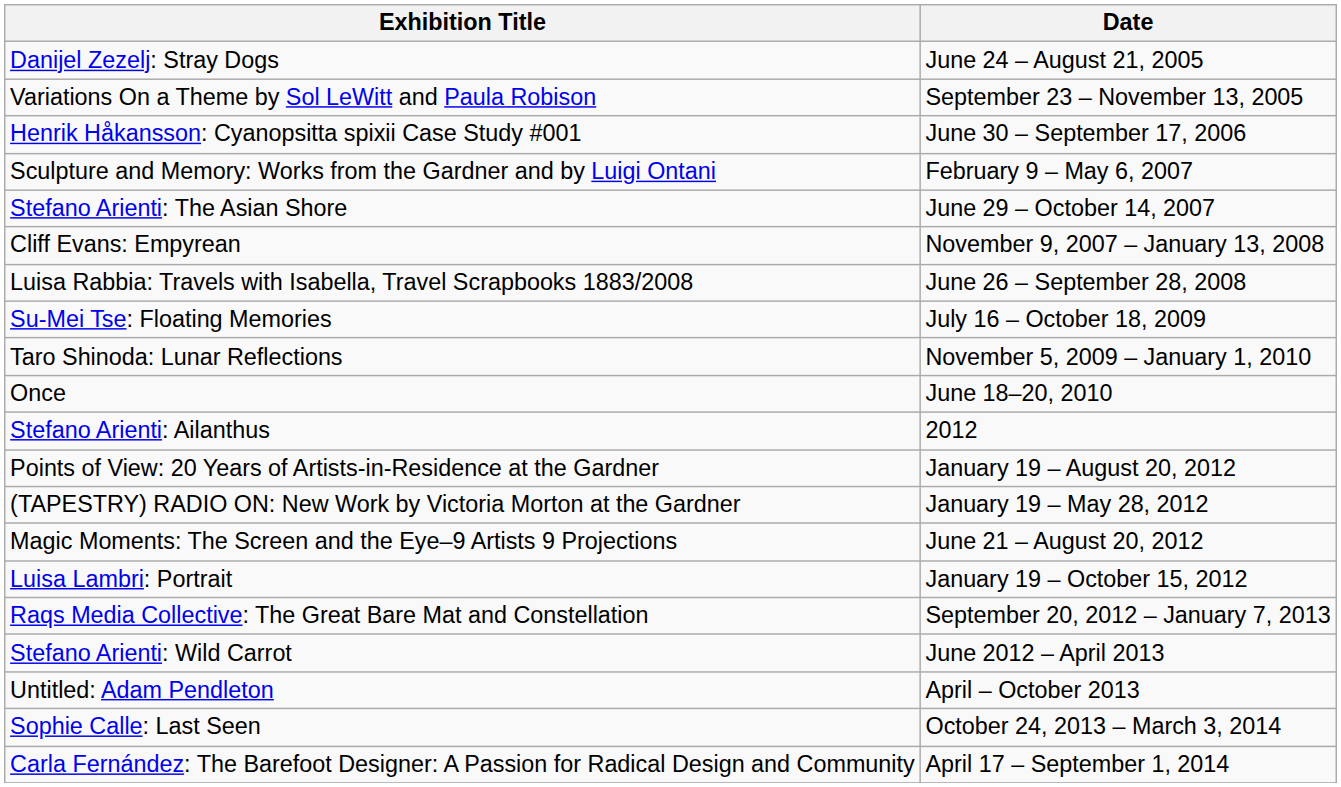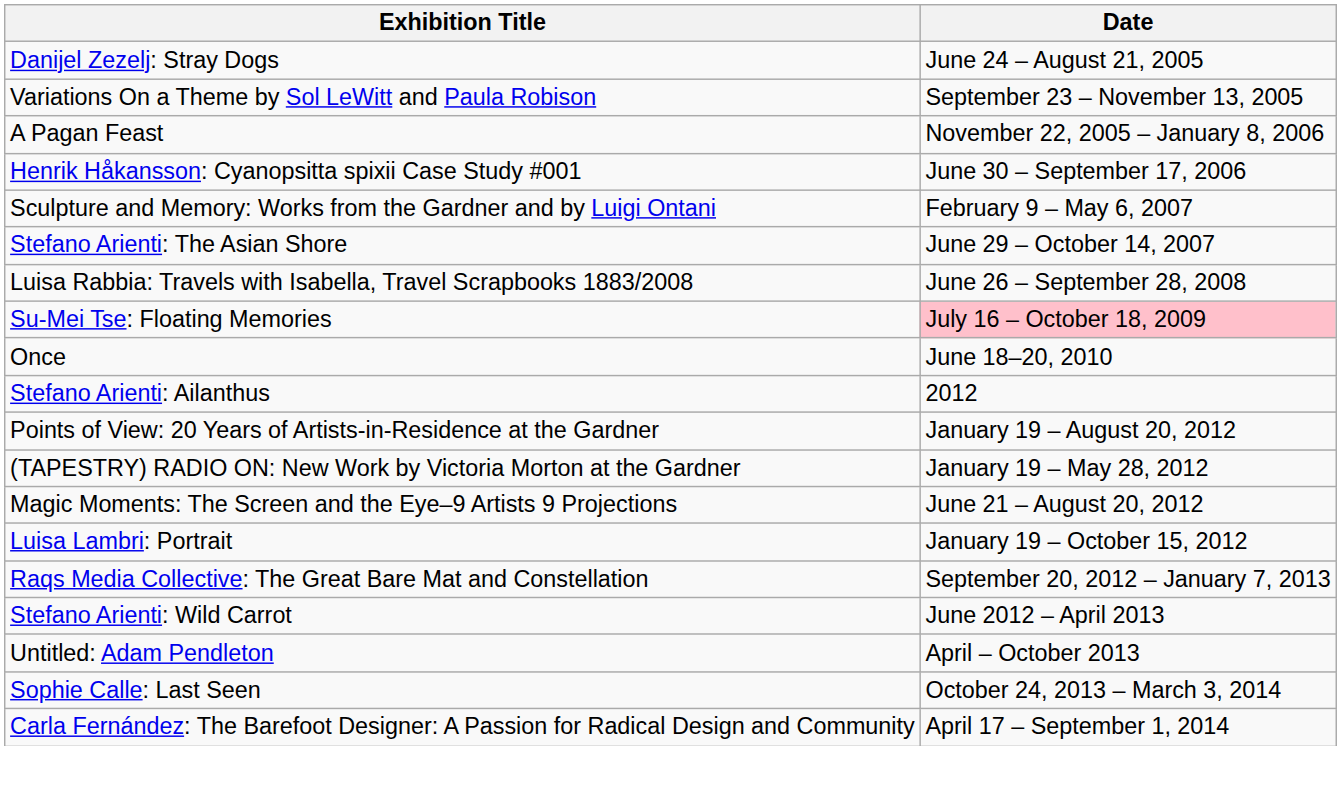+ row: A Pagan Feast | November 22, 2005 – January 8, 2006
- row: Cliff Evans: Empyrean | November 9, 2007 – January 13, 2008
Su-Mei Tse: Floating Memories | Date: no background -> pink background
- row: Taro Shinoda: Lunar Reflections | November 5, 2009 – January 1, 2010
